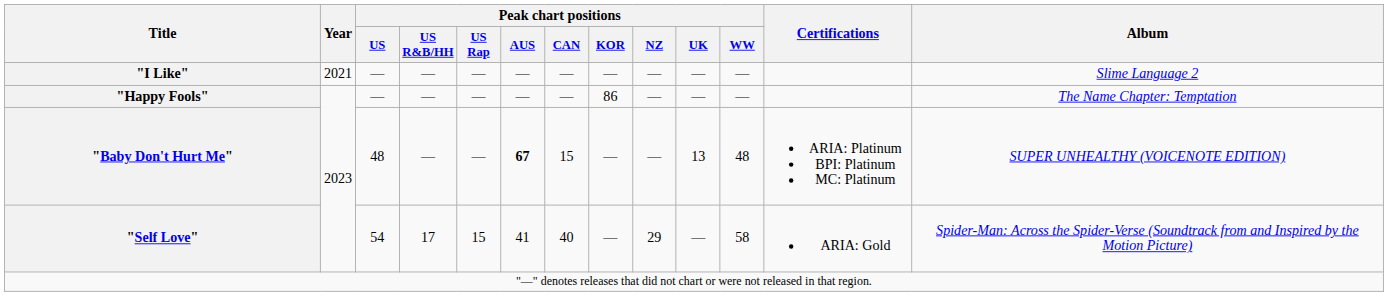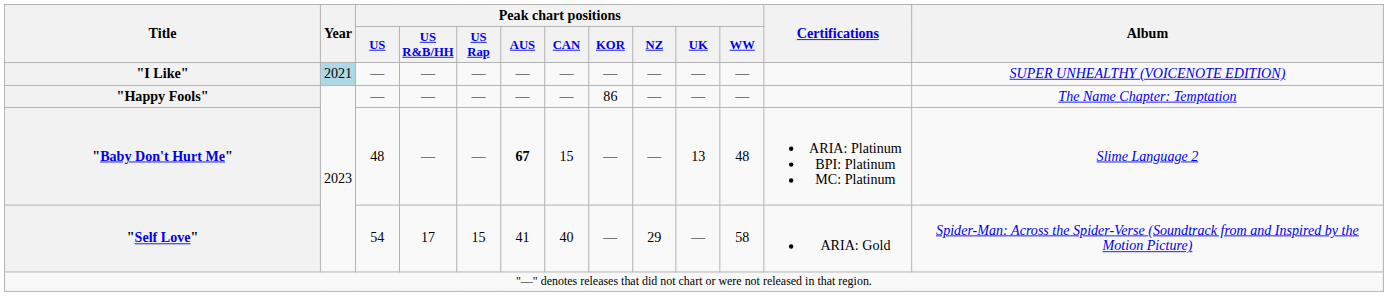"I Like" | Year: no background -> lightblue background
"I Like" | Album: Slime Language 2 -> SUPER UNHEALTHY (VOICENOTE EDITION)
"Baby Don't Hurt Me" | Album: SUPER UNHEALTHY (VOICENOTE EDITION) -> Slime Language 2
